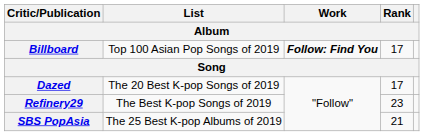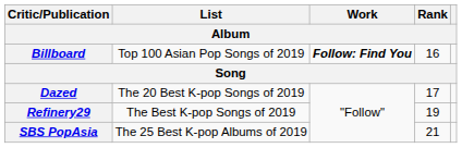Billboard | Rank: 17 -> 16
Refinery29 | Rank: 23 -> 19
